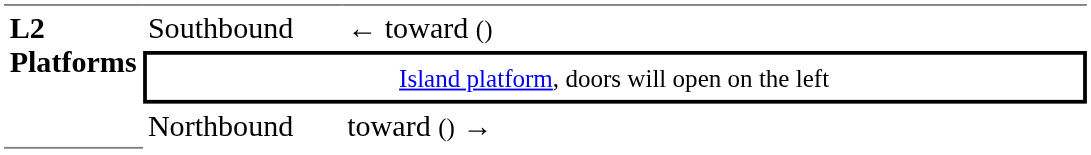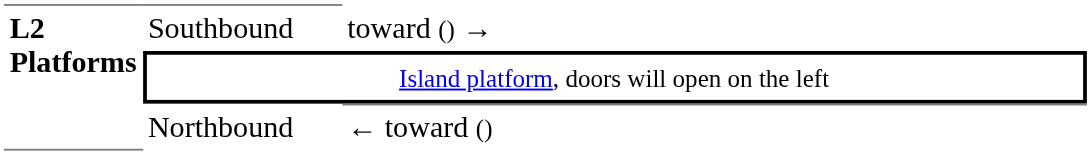Southbound | column 3: ← toward () -> toward () →
Northbound | column 3: toward () → -> ← toward ()
